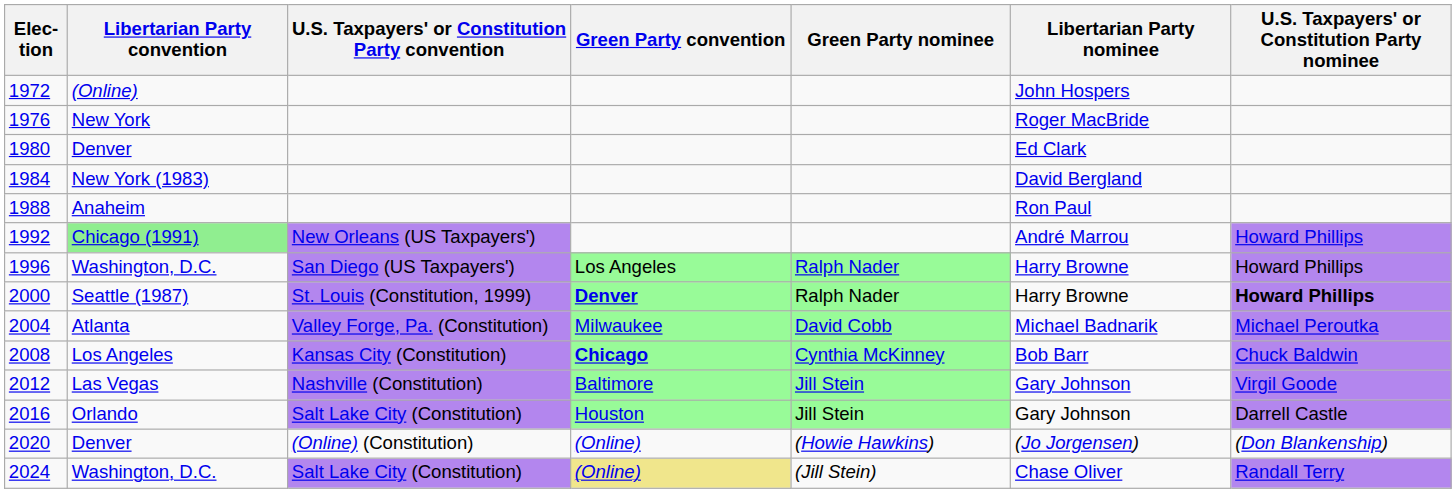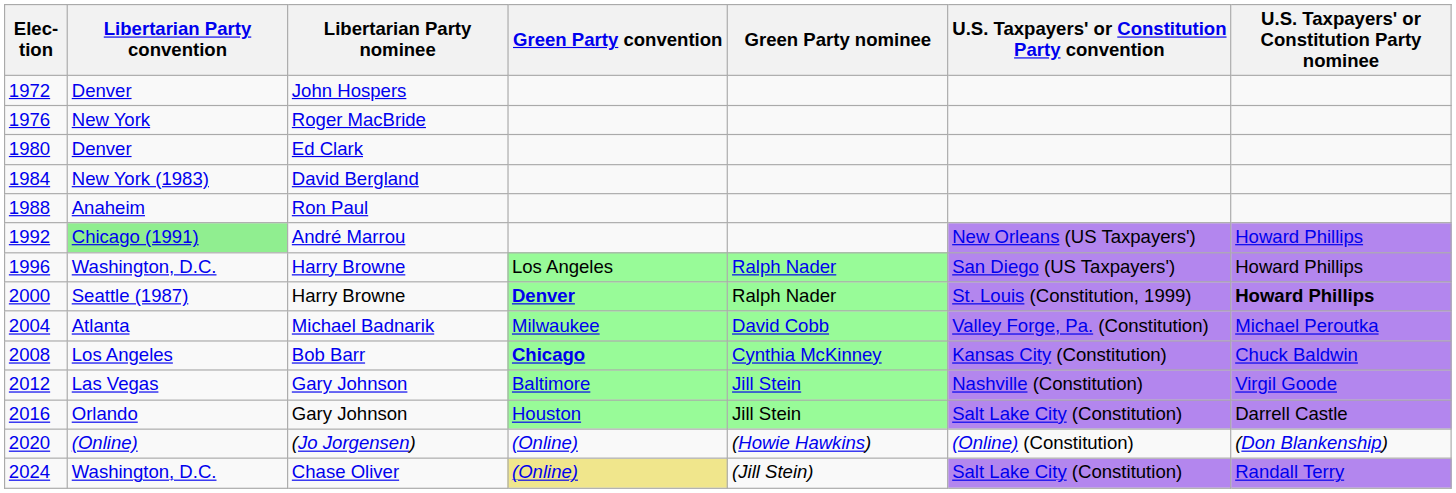columns swapped: Libertarian Party nominee <-> U.S. Taxpayers' or Constitution Party convention
1972 | Libertarian Party convention: (Online) -> Denver
2020 | Libertarian Party convention: Denver -> (Online)
